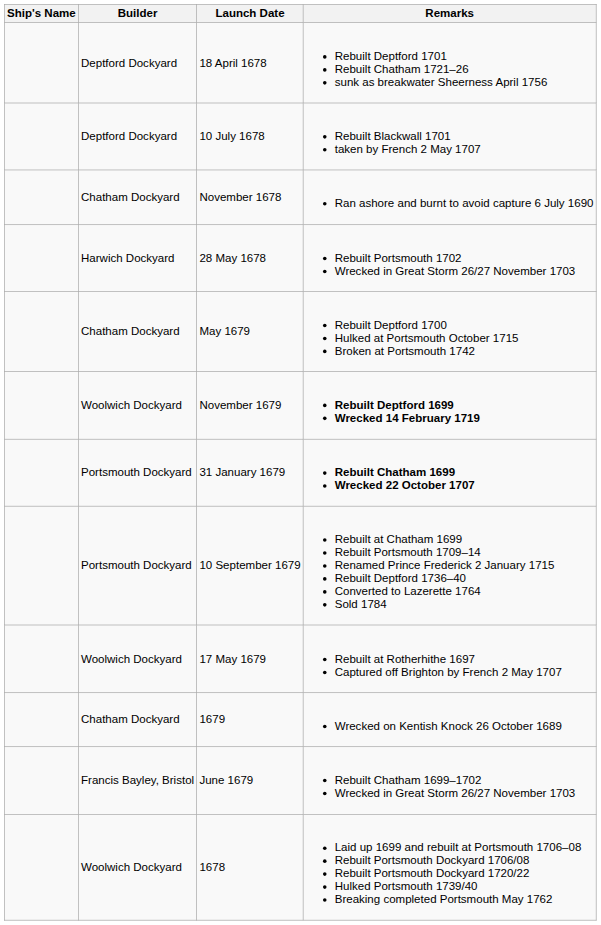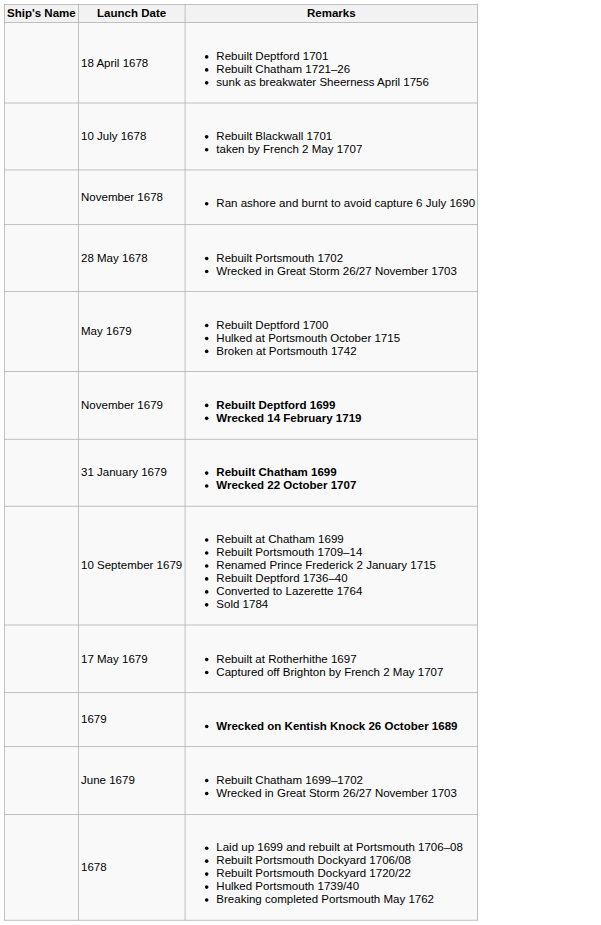- column: Builder | Deptford Dockyard | Deptford Dockyard | Chatham Dockyard | Harwich Dockyard | Chatham Dockyard | Woolwich Dockyard | Portsmouth Dockyard | Portsmouth Dockyard | Woolwich Dockyard | Chatham Dockyard | Francis Bayley, Bristol | Woolwich Dockyard
1679 | Remarks: normal -> bold
